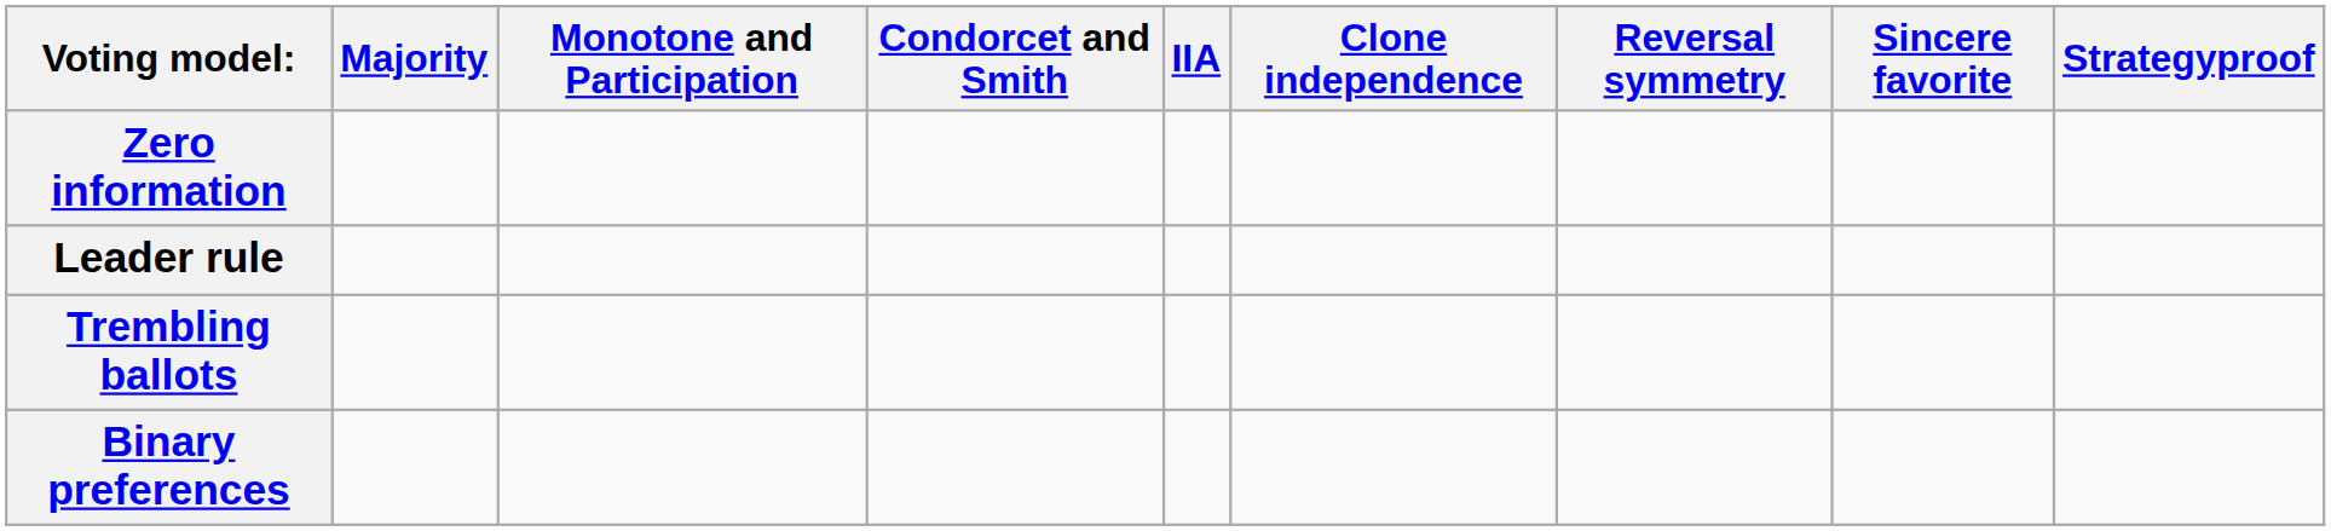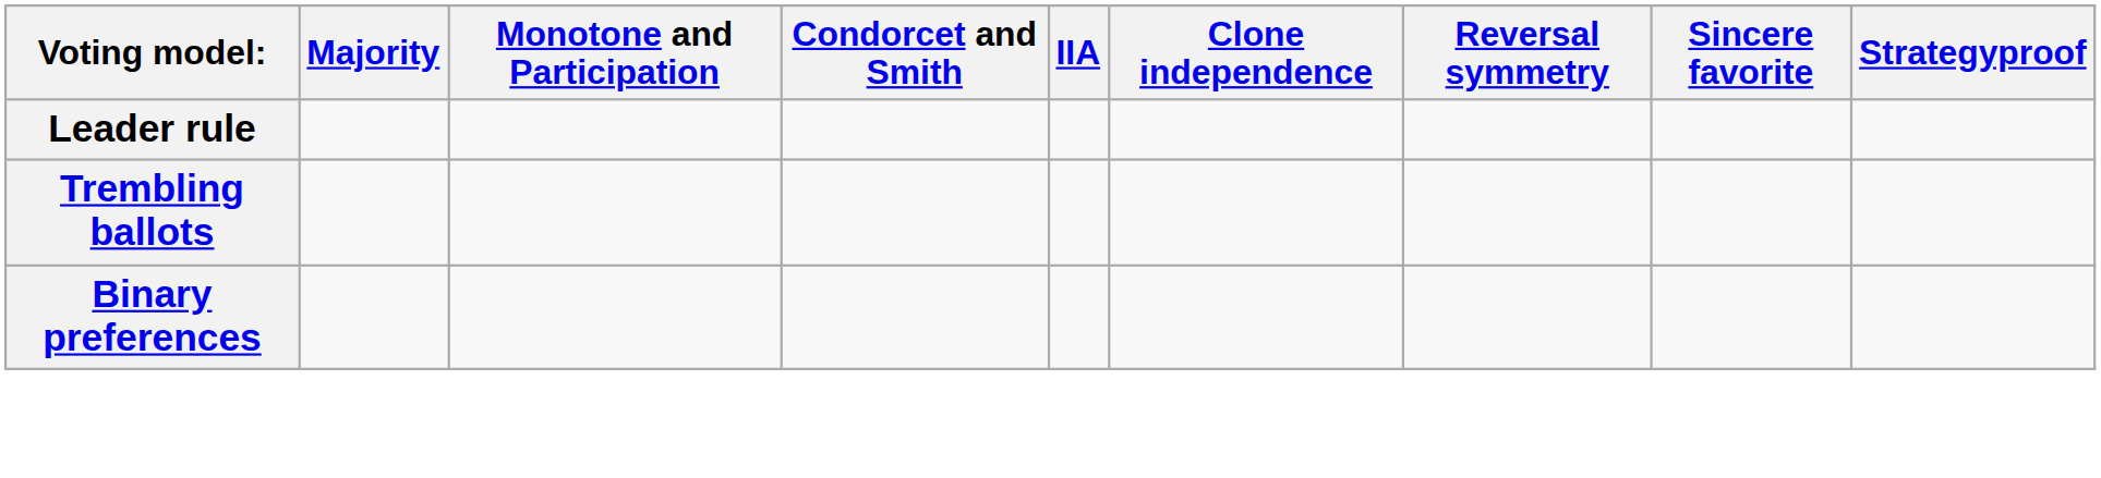- row: Zero information
